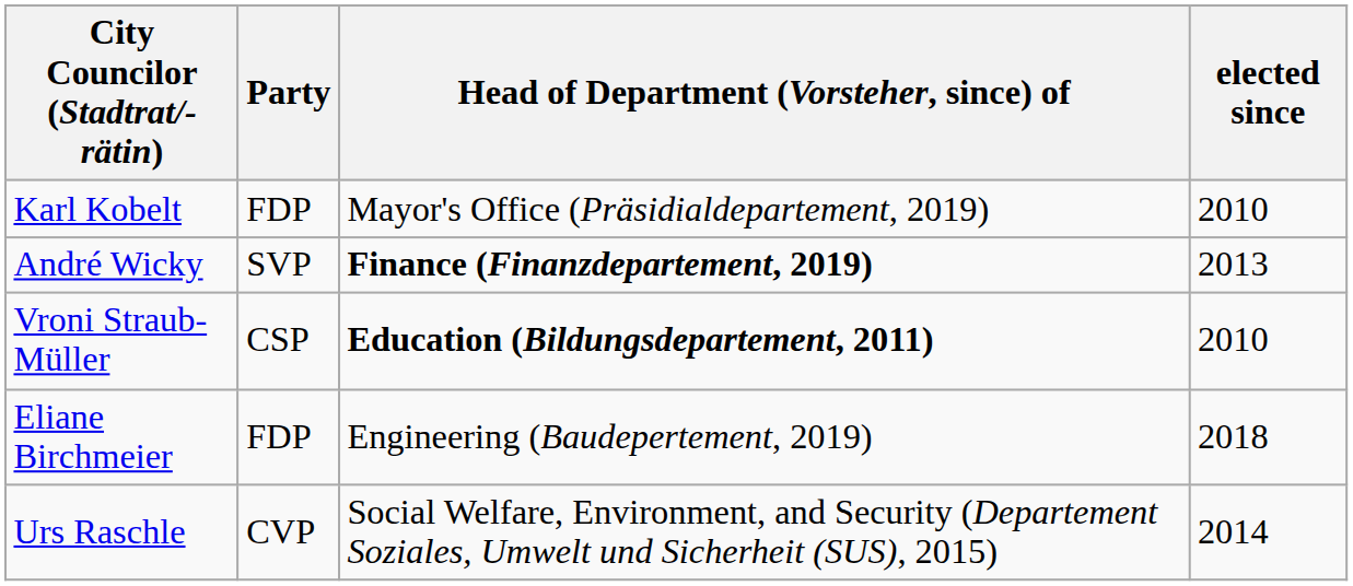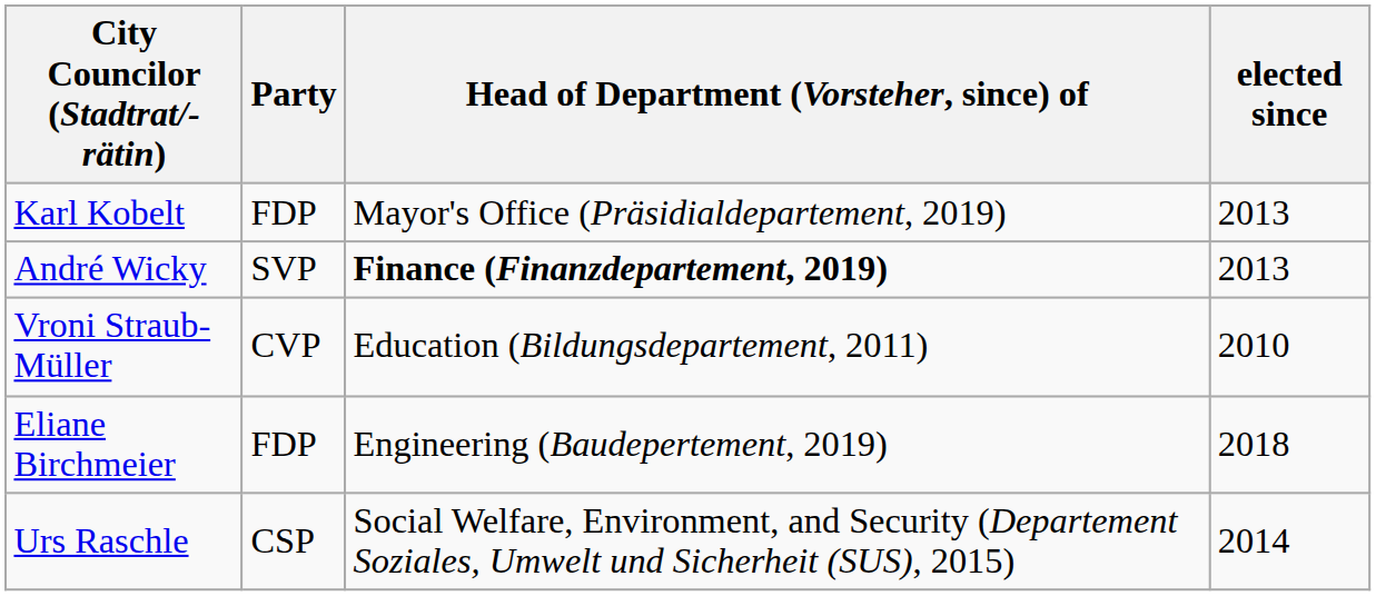Karl Kobelt | elected since: 2010 -> 2013
Vroni Straub-Müller | Party: CSP -> CVP
Vroni Straub-Müller | Head of Department (Vorsteher, since) of: bold -> normal
Urs Raschle | Party: CVP -> CSP
